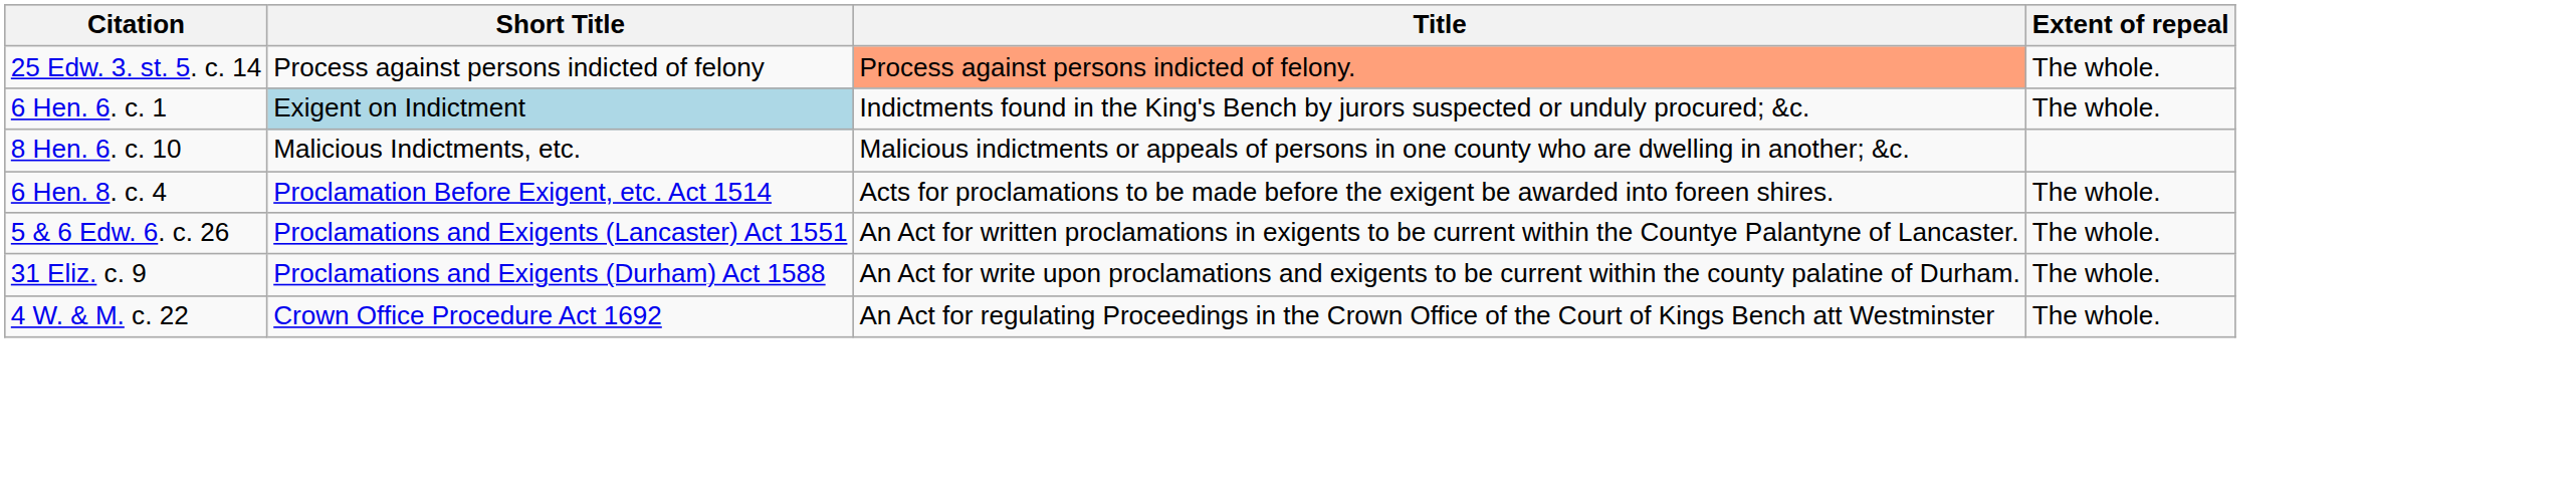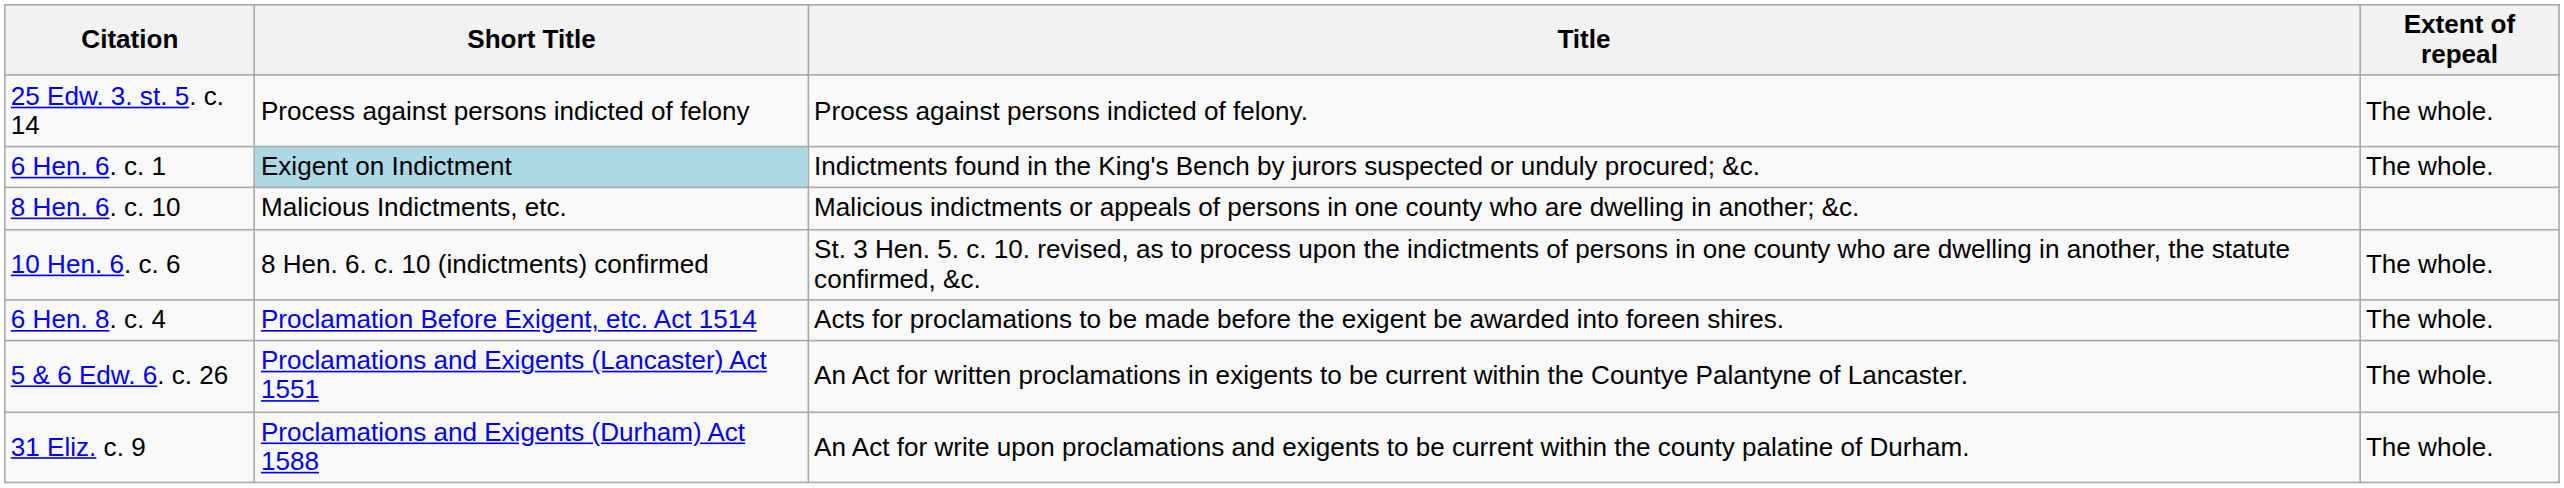25 Edw. 3. st. 5. c. 14 | Title: lightsalmon background -> no background
+ row: 10 Hen. 6. c. 6 | 8 Hen. 6. c. 10 (indictments) confirmed | St. 3 Hen. 5. c. 10. revised, as to process upon the indictments of persons in one county who are dwelling in another, the statute confirmed, &c. | The whole.
- row: 4 W. & M. c. 22 | Crown Office Procedure Act 1692 | An Act for regulating Proceedings in the Crown Office of the Court of Kings Bench att Westminster | The whole.
